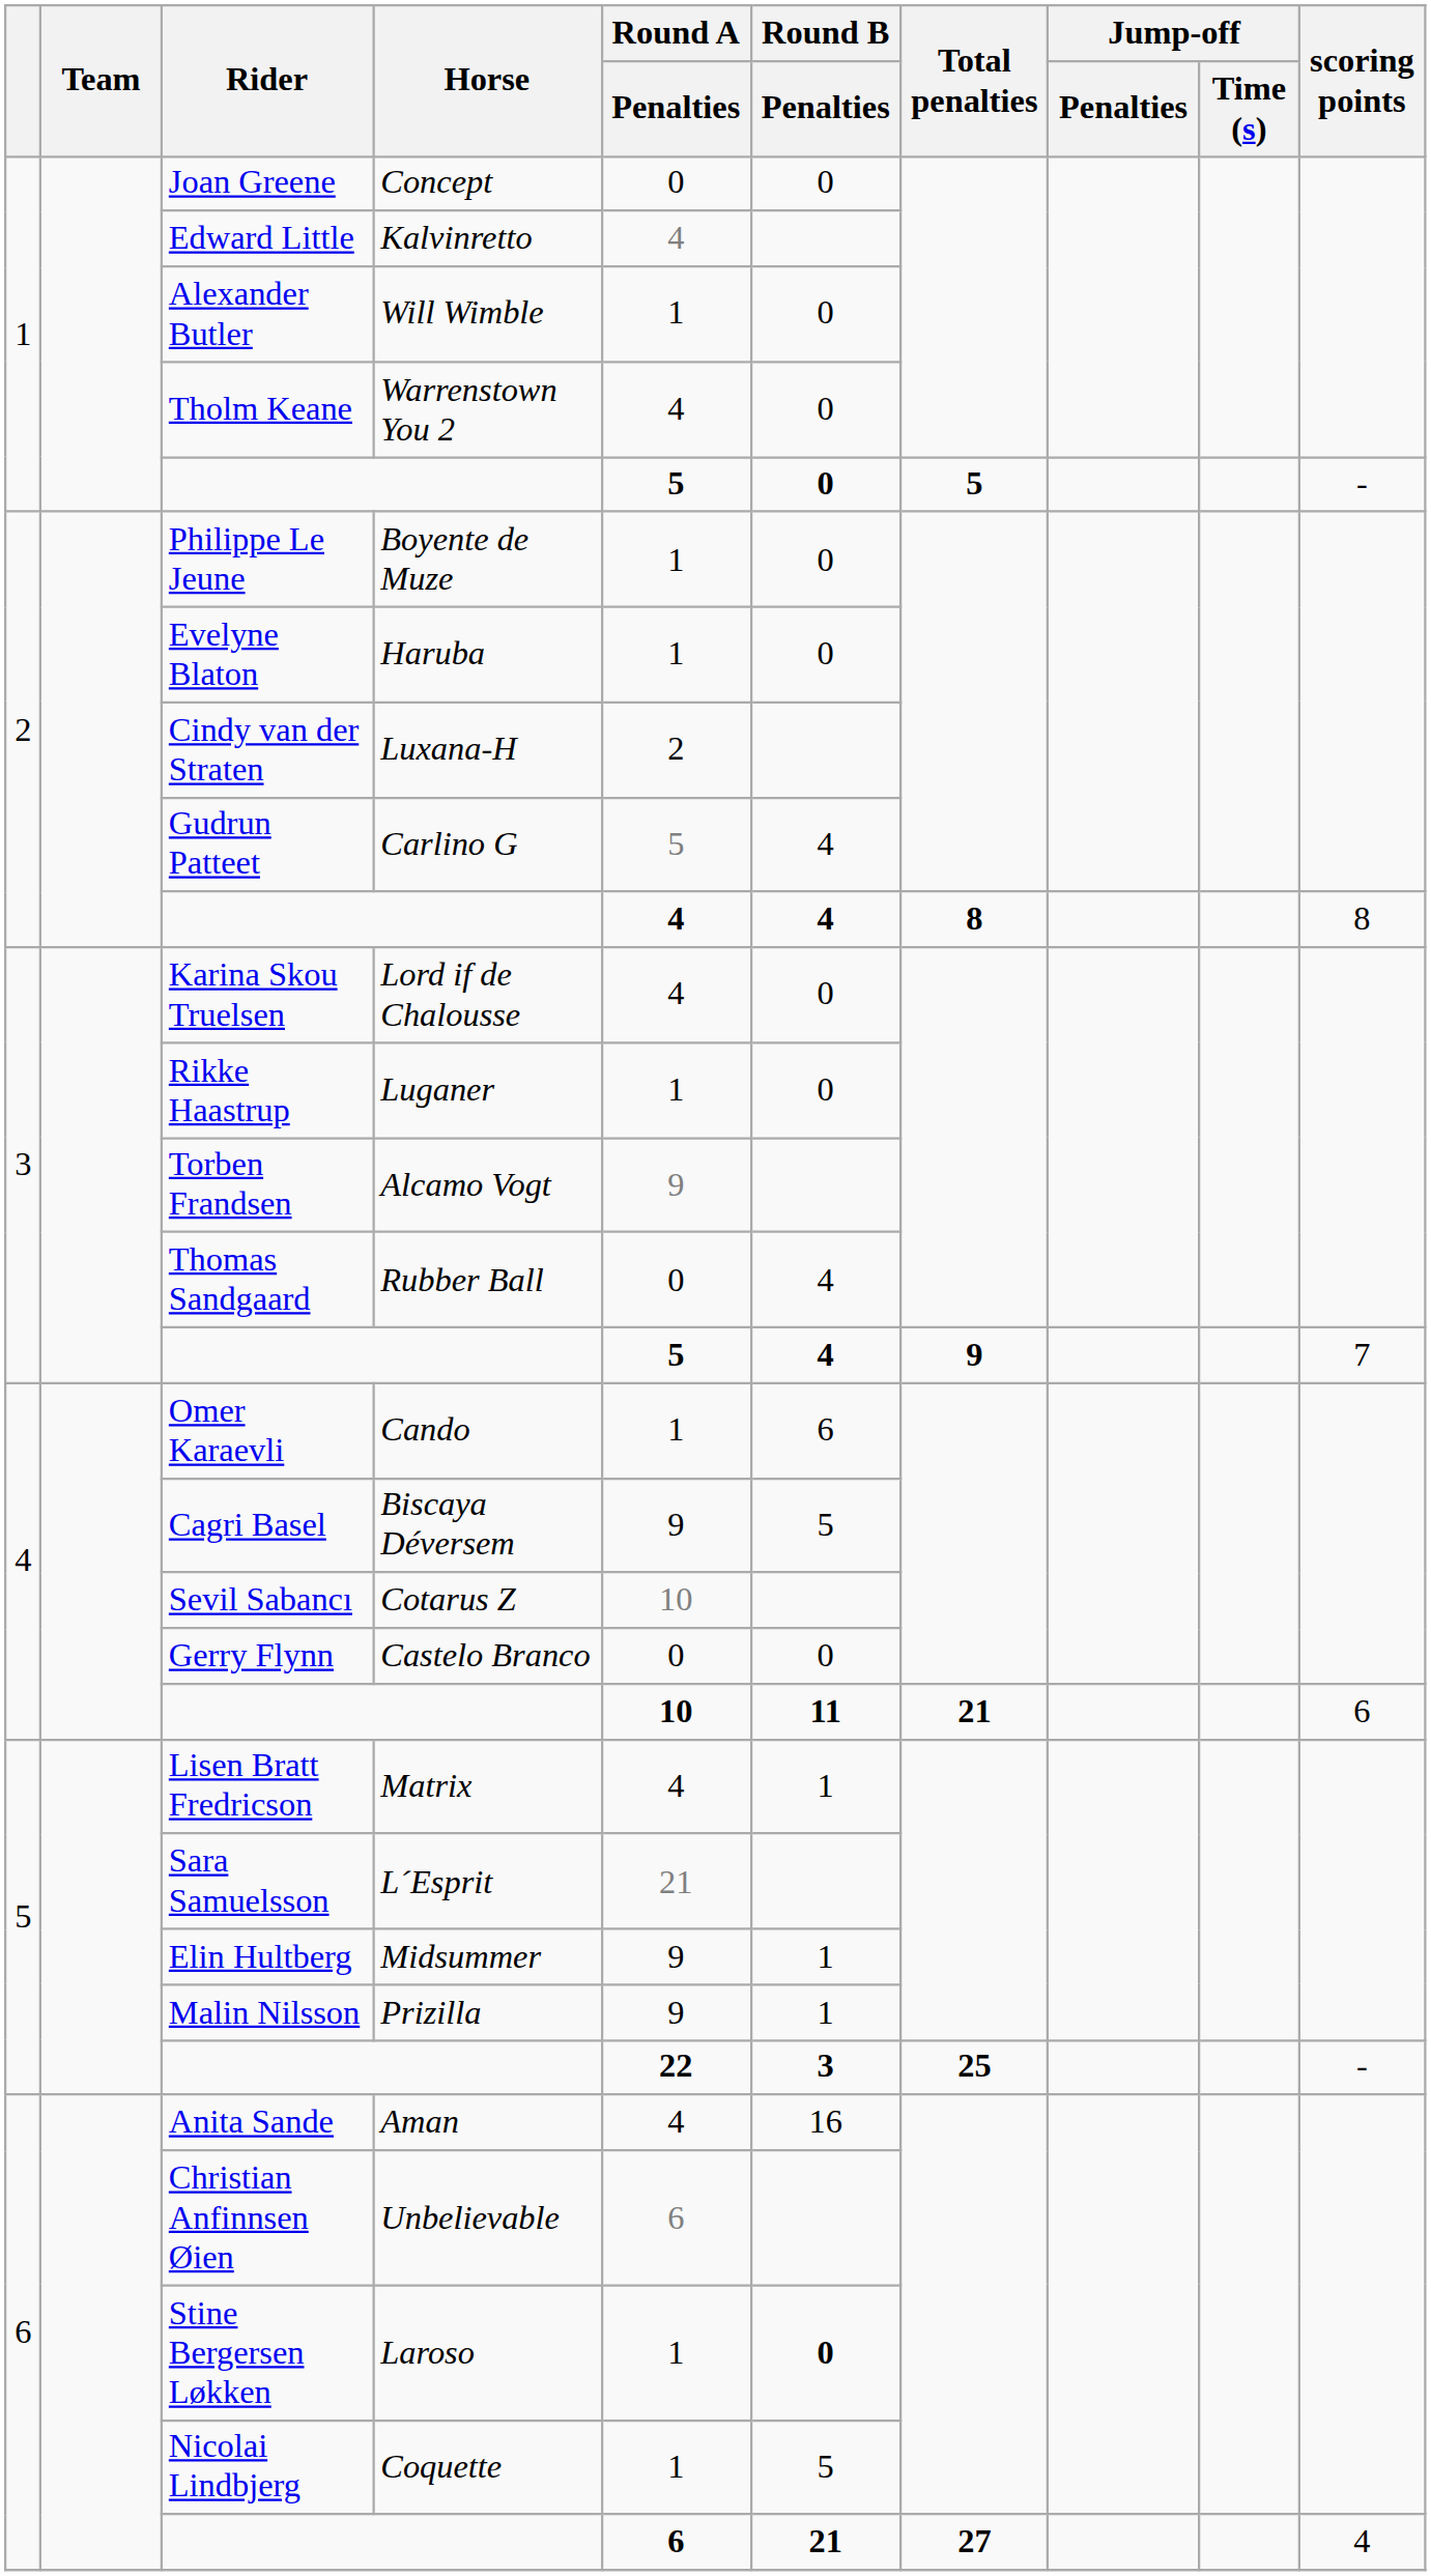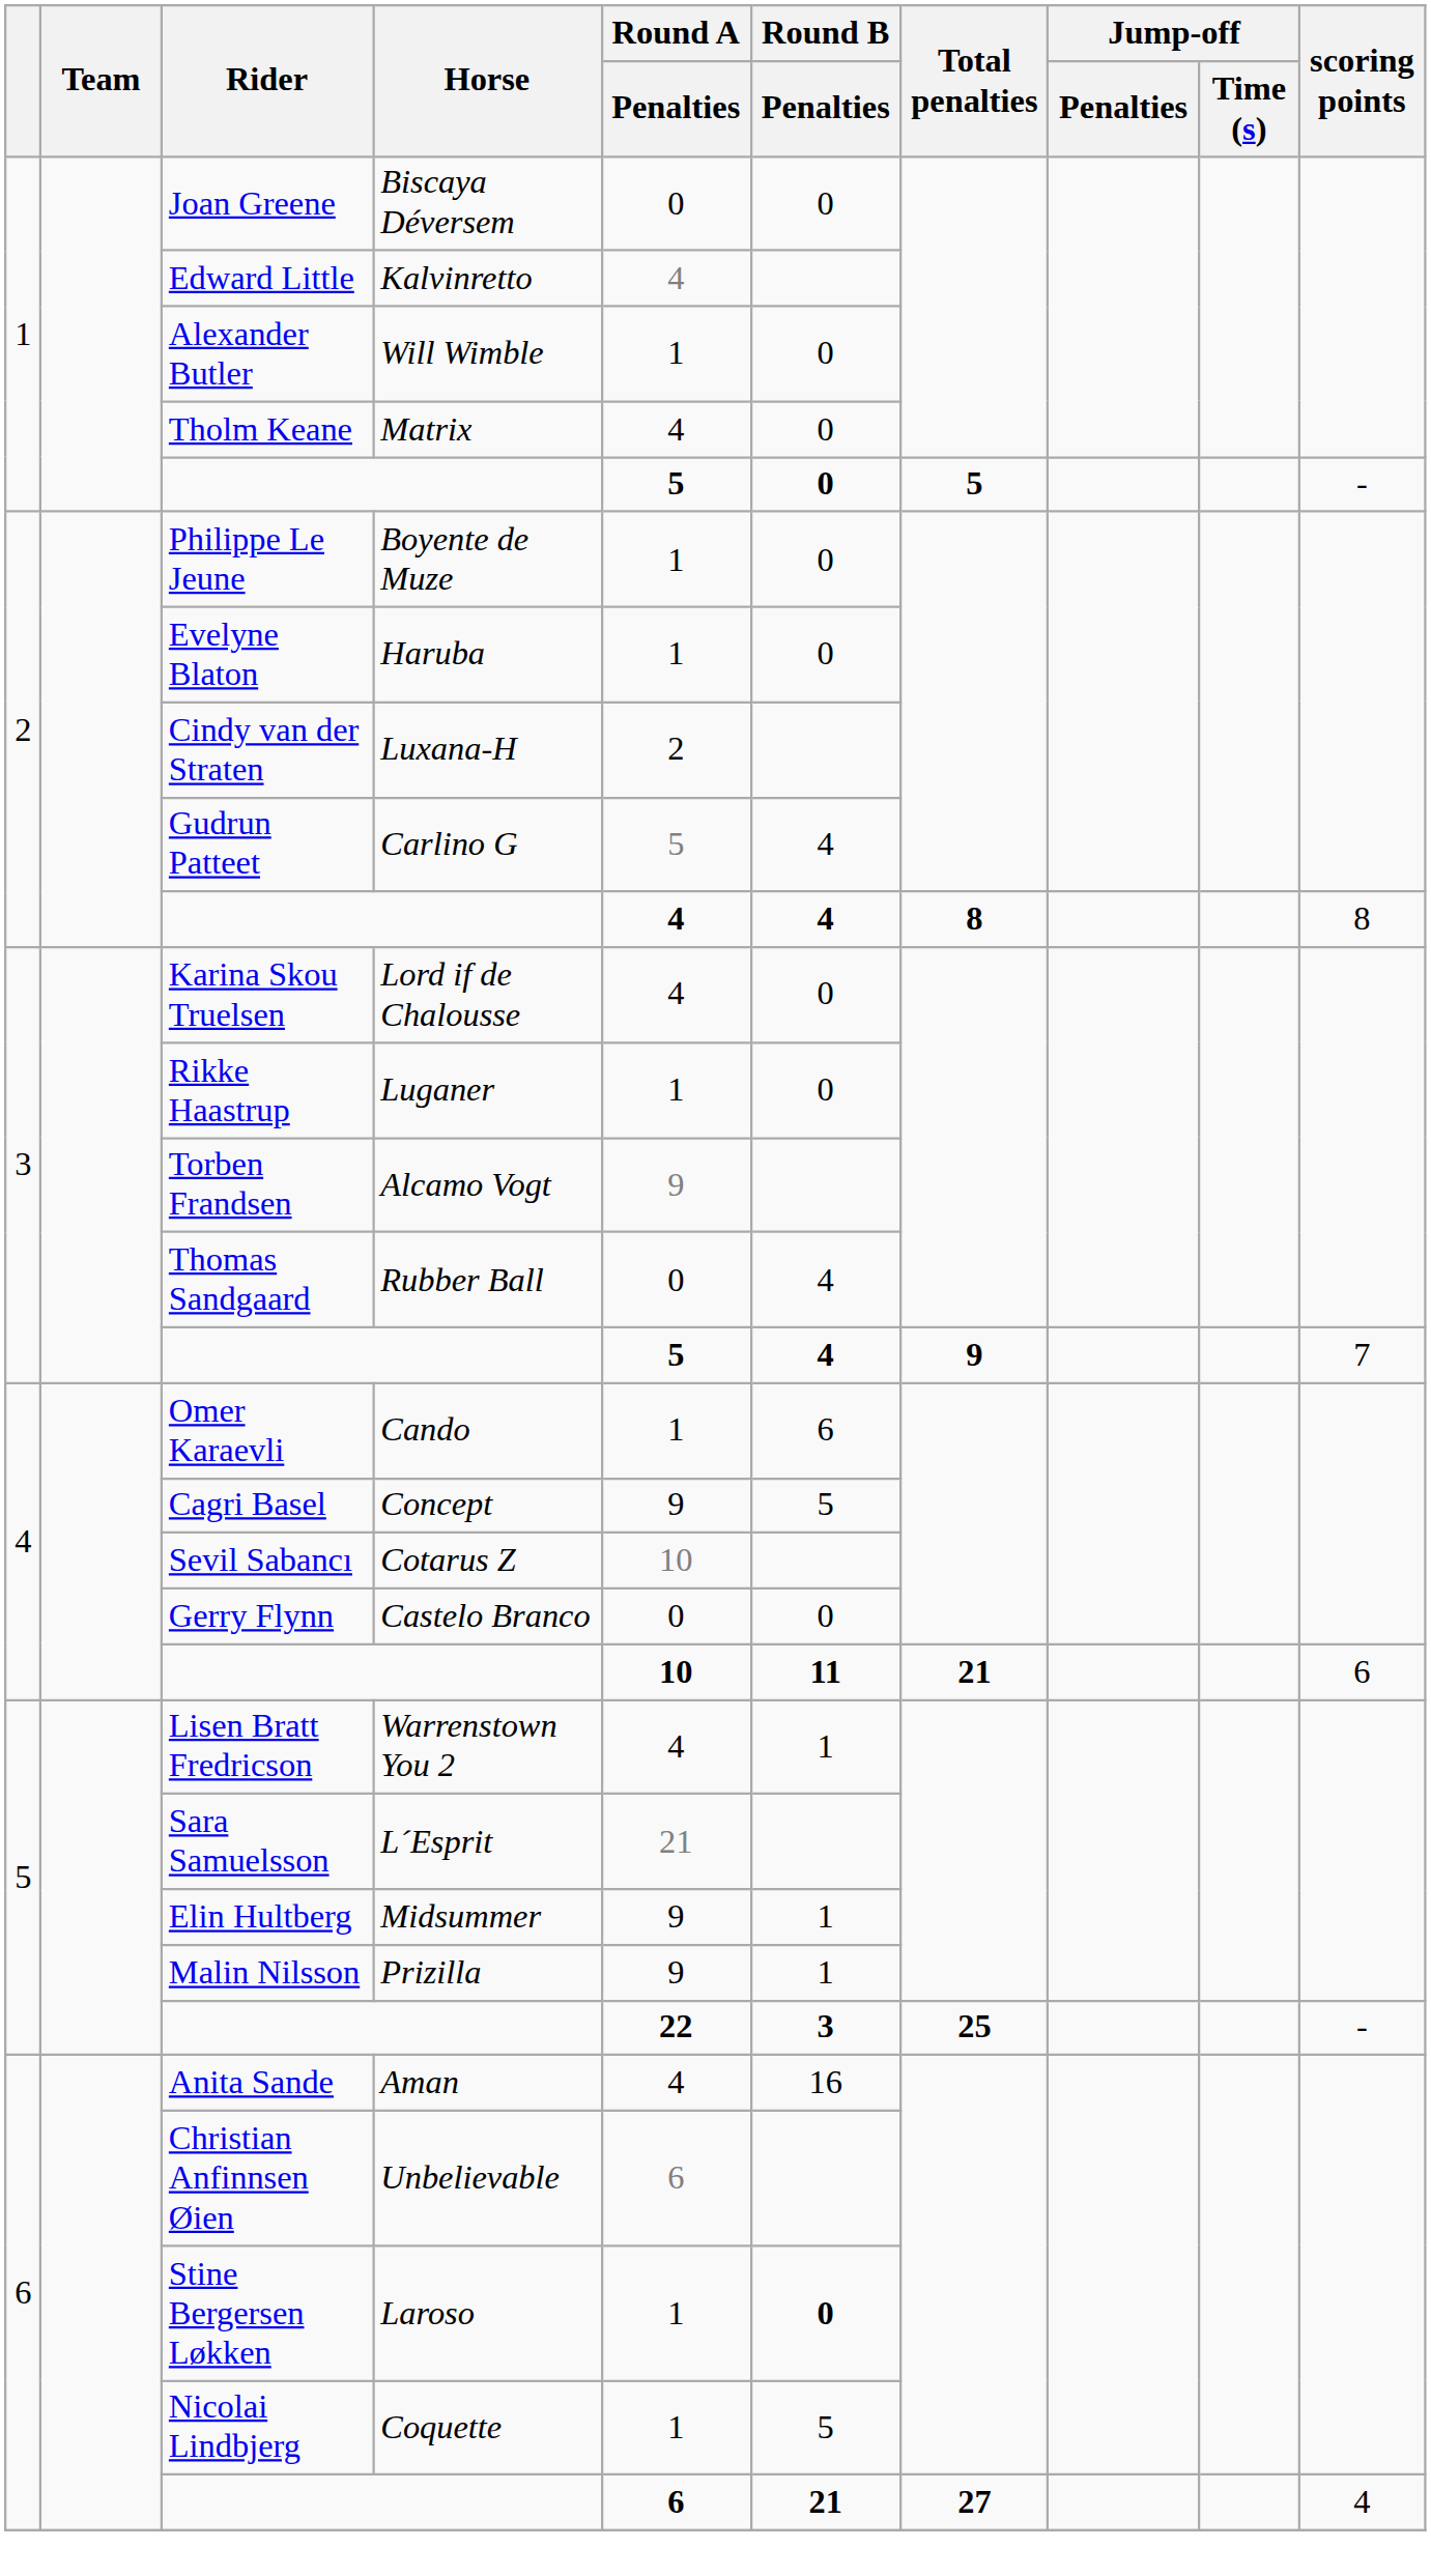Joan Greene | Horse: Concept -> Biscaya Déversem
Tholm Keane | Horse: Warrenstown You 2 -> Matrix
Cagri Basel | Horse: Biscaya Déversem -> Concept
Lisen Bratt Fredricson | Horse: Matrix -> Warrenstown You 2
